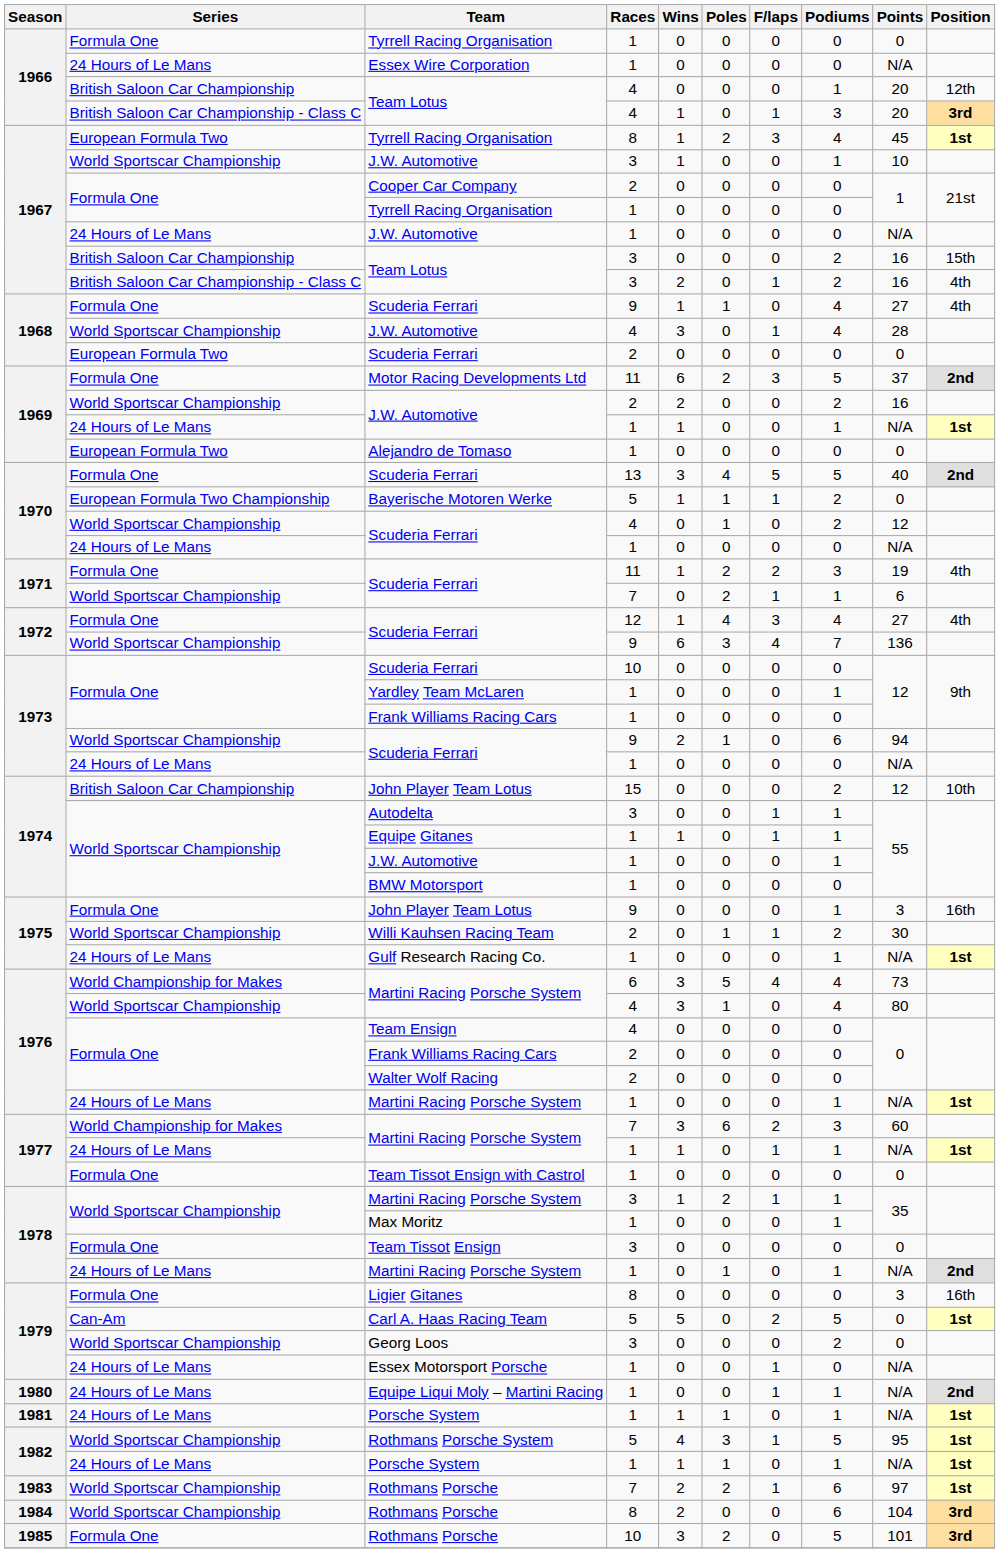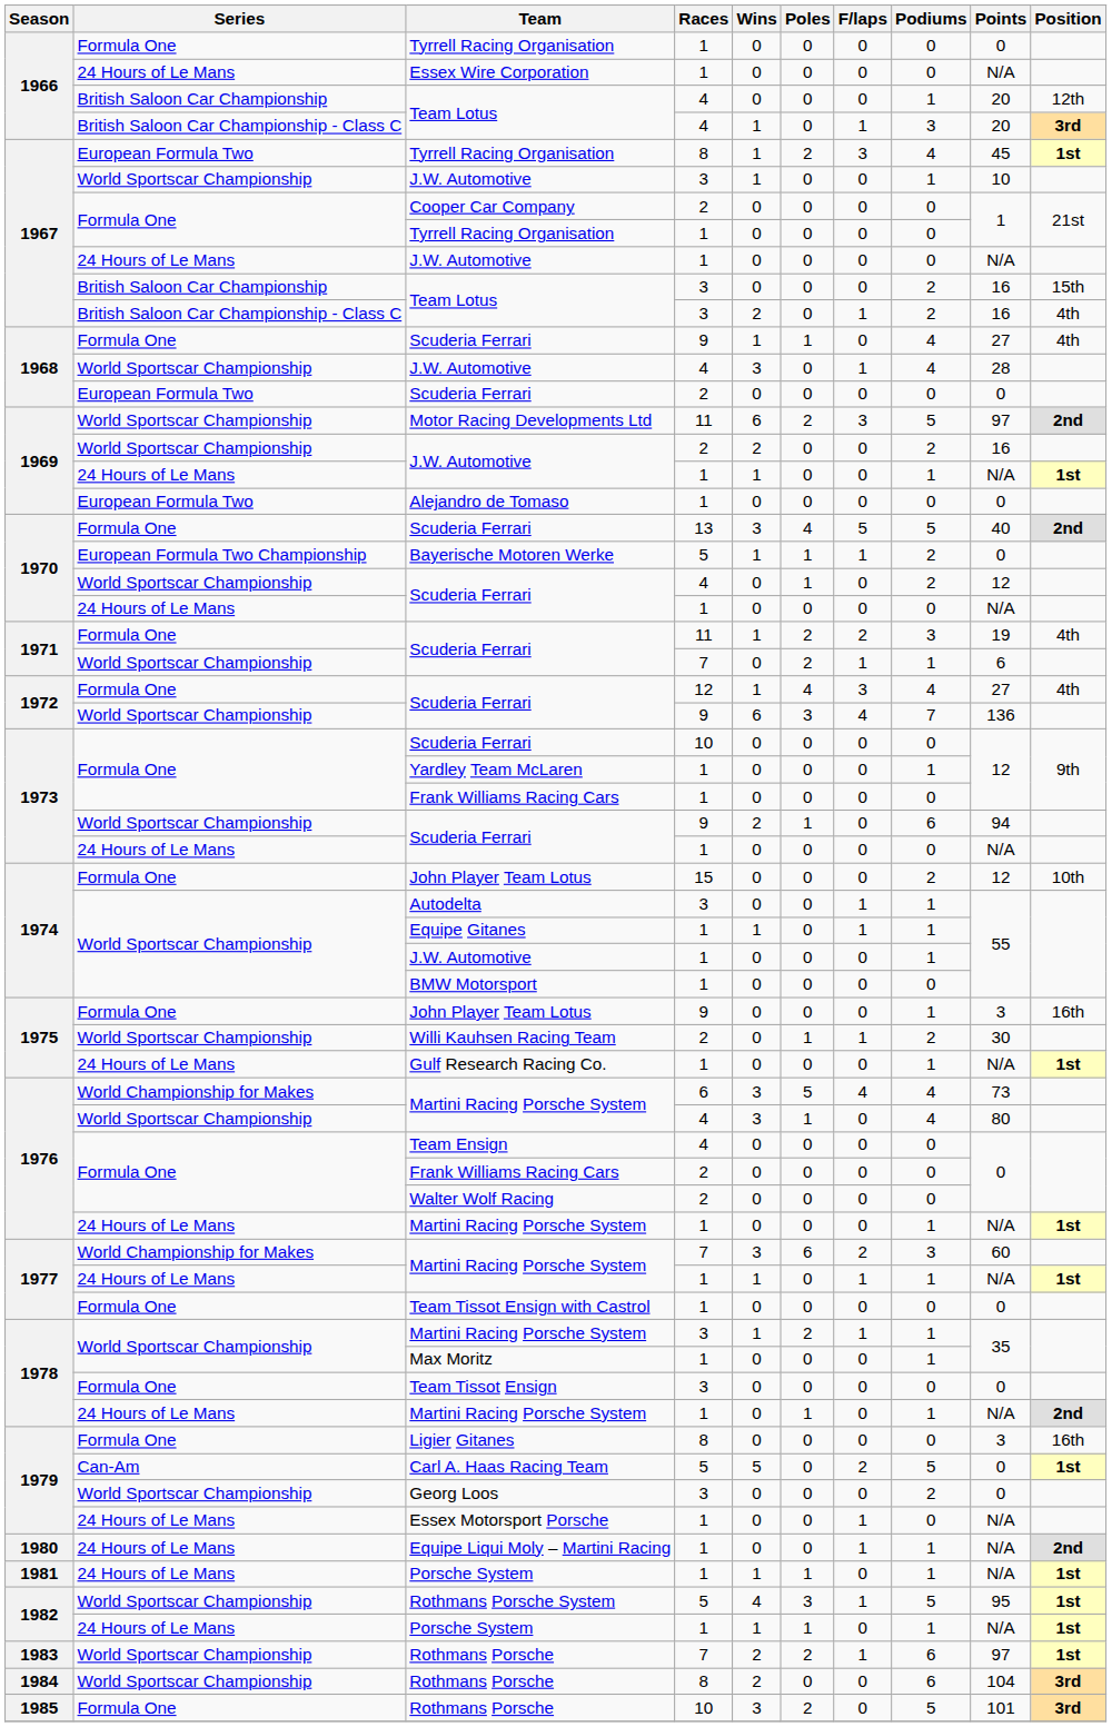Motor Racing Developments Ltd | Series: Formula One -> World Sportscar Championship
Motor Racing Developments Ltd | Points: 37 -> 97
John Player Team Lotus / 15 | Series: British Saloon Car Championship -> Formula One
